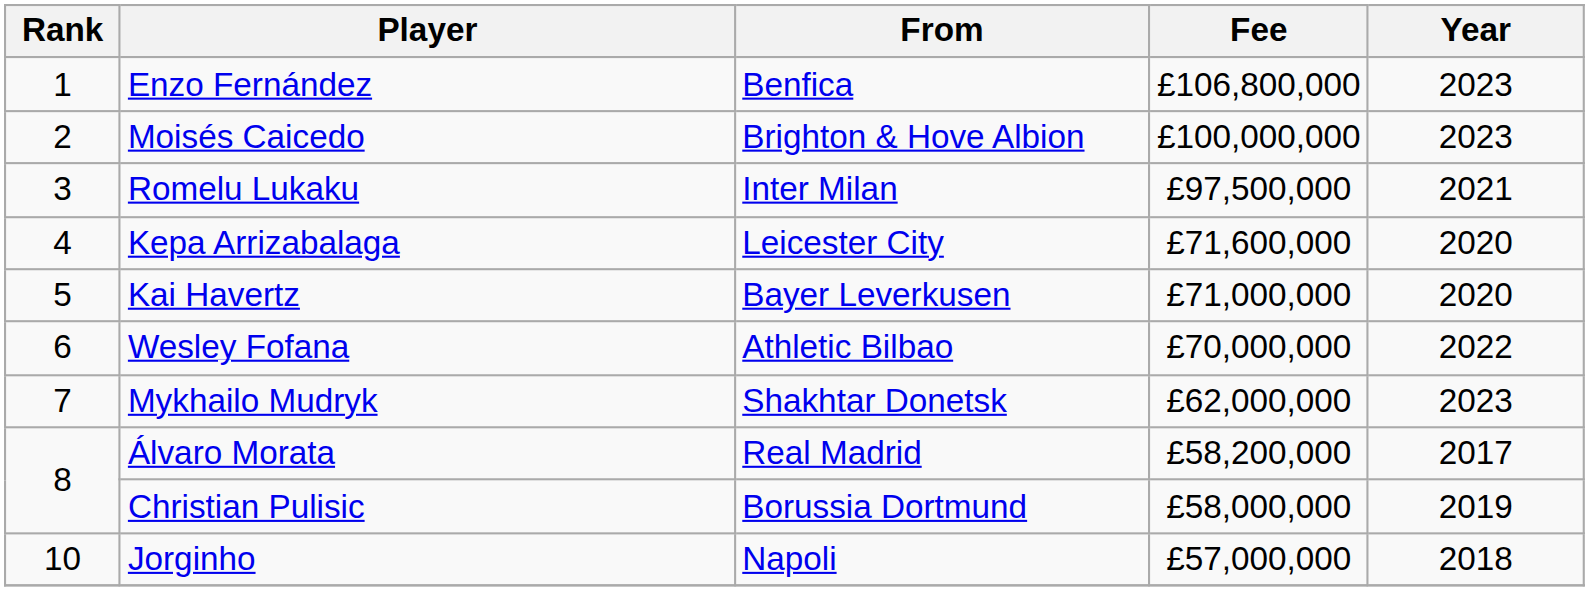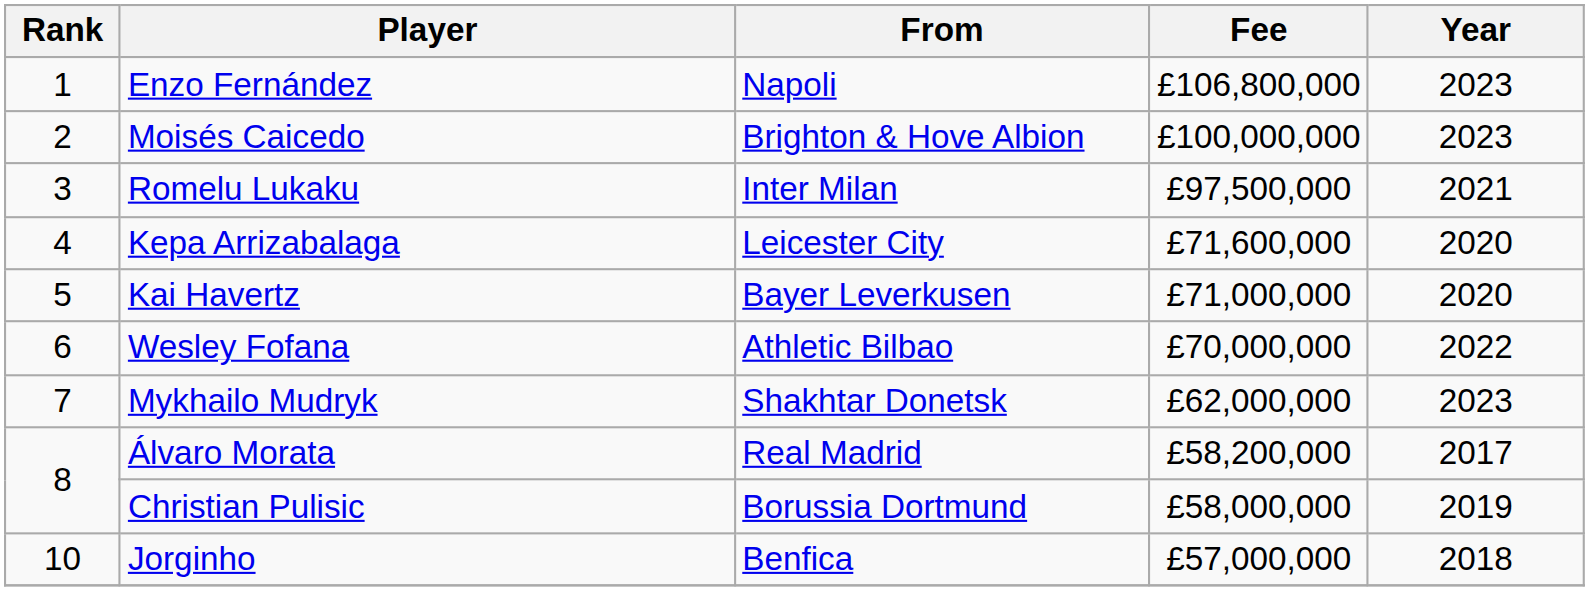Enzo Fernández | From: Benfica -> Napoli
Jorginho | From: Napoli -> Benfica
